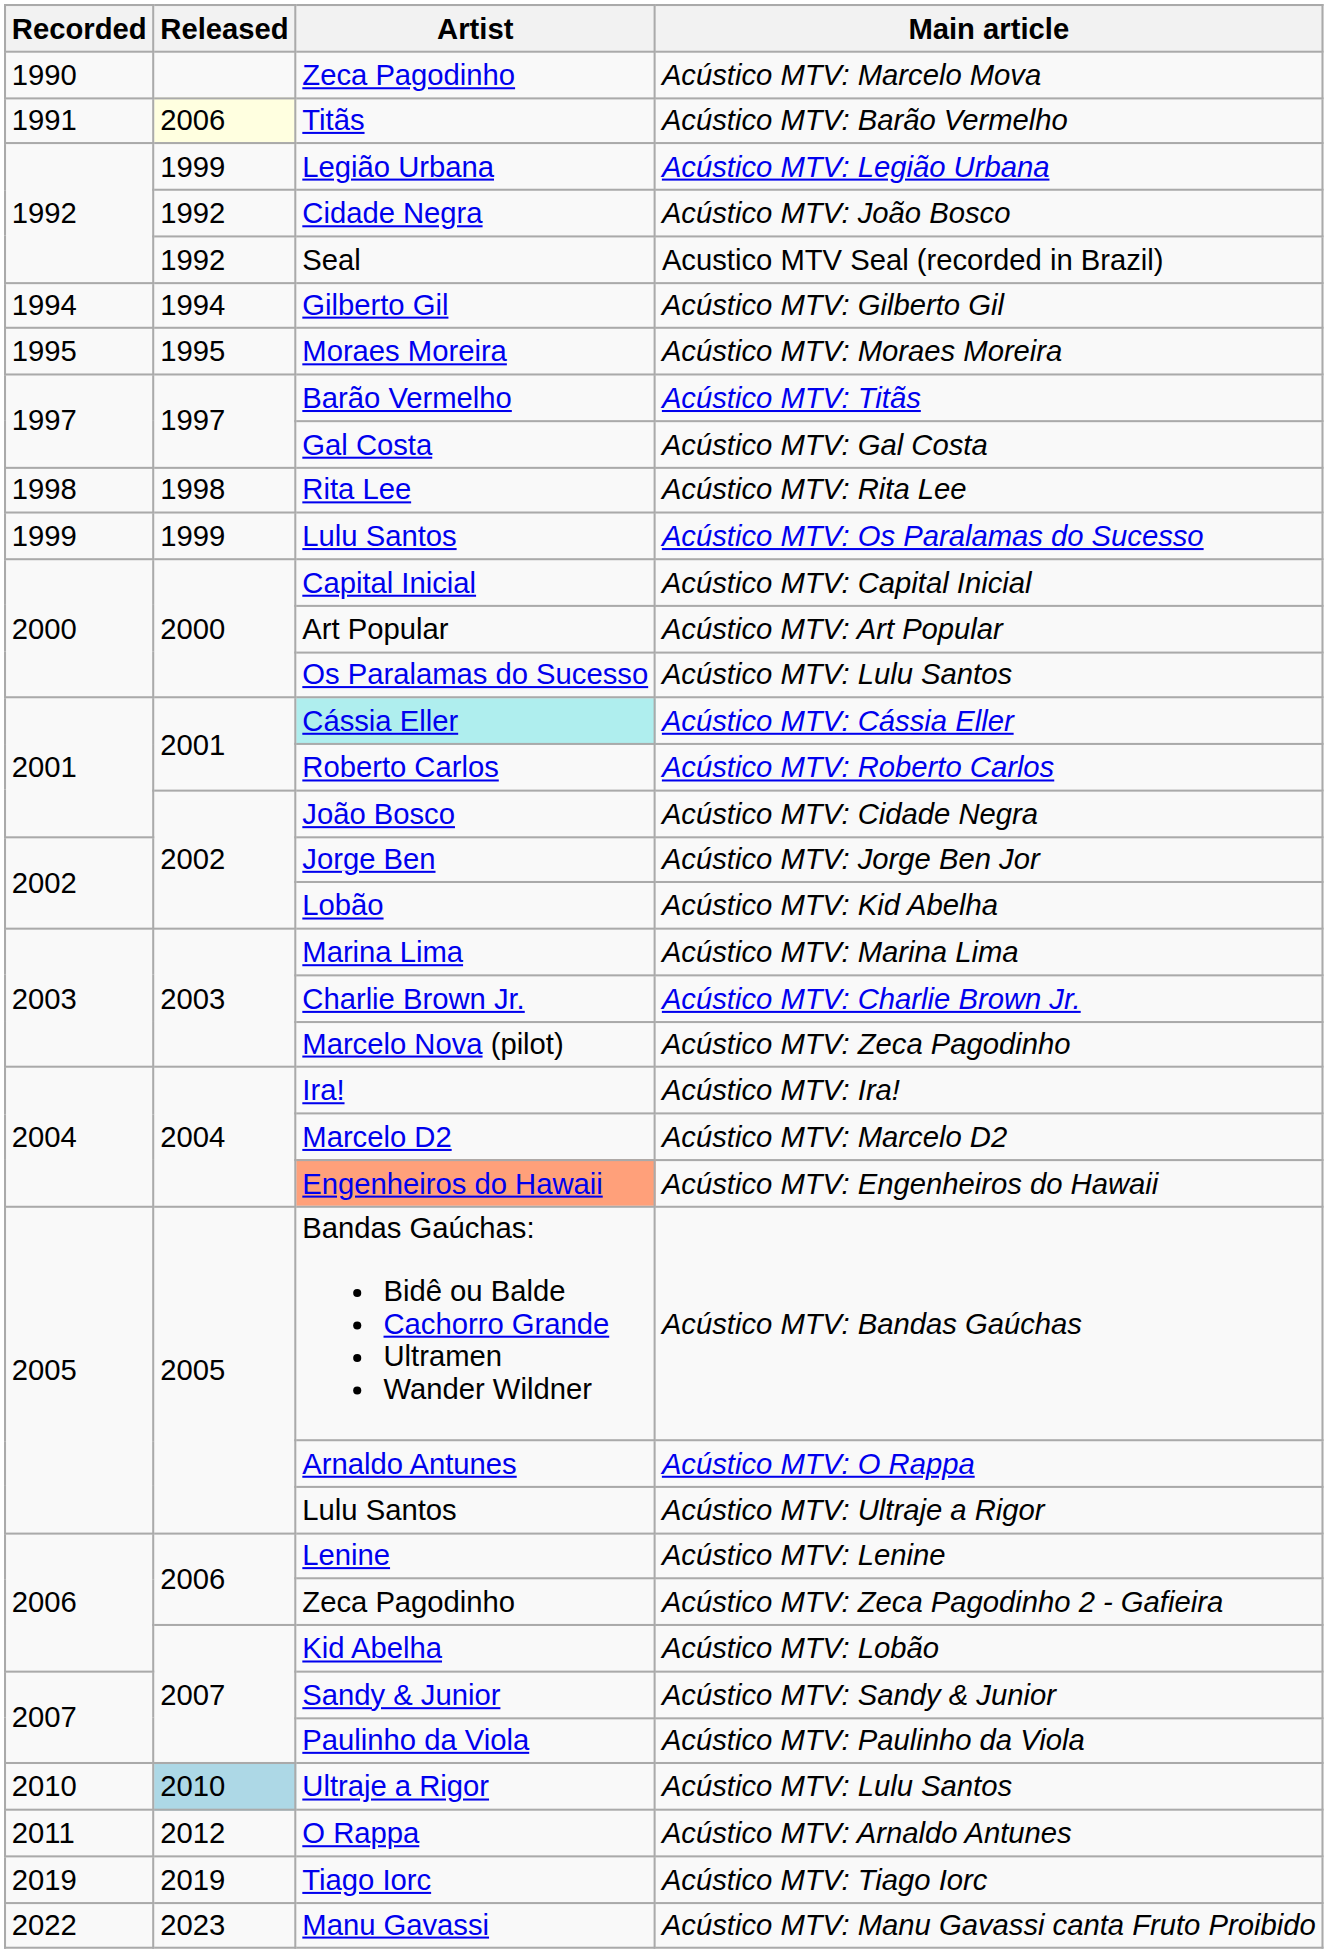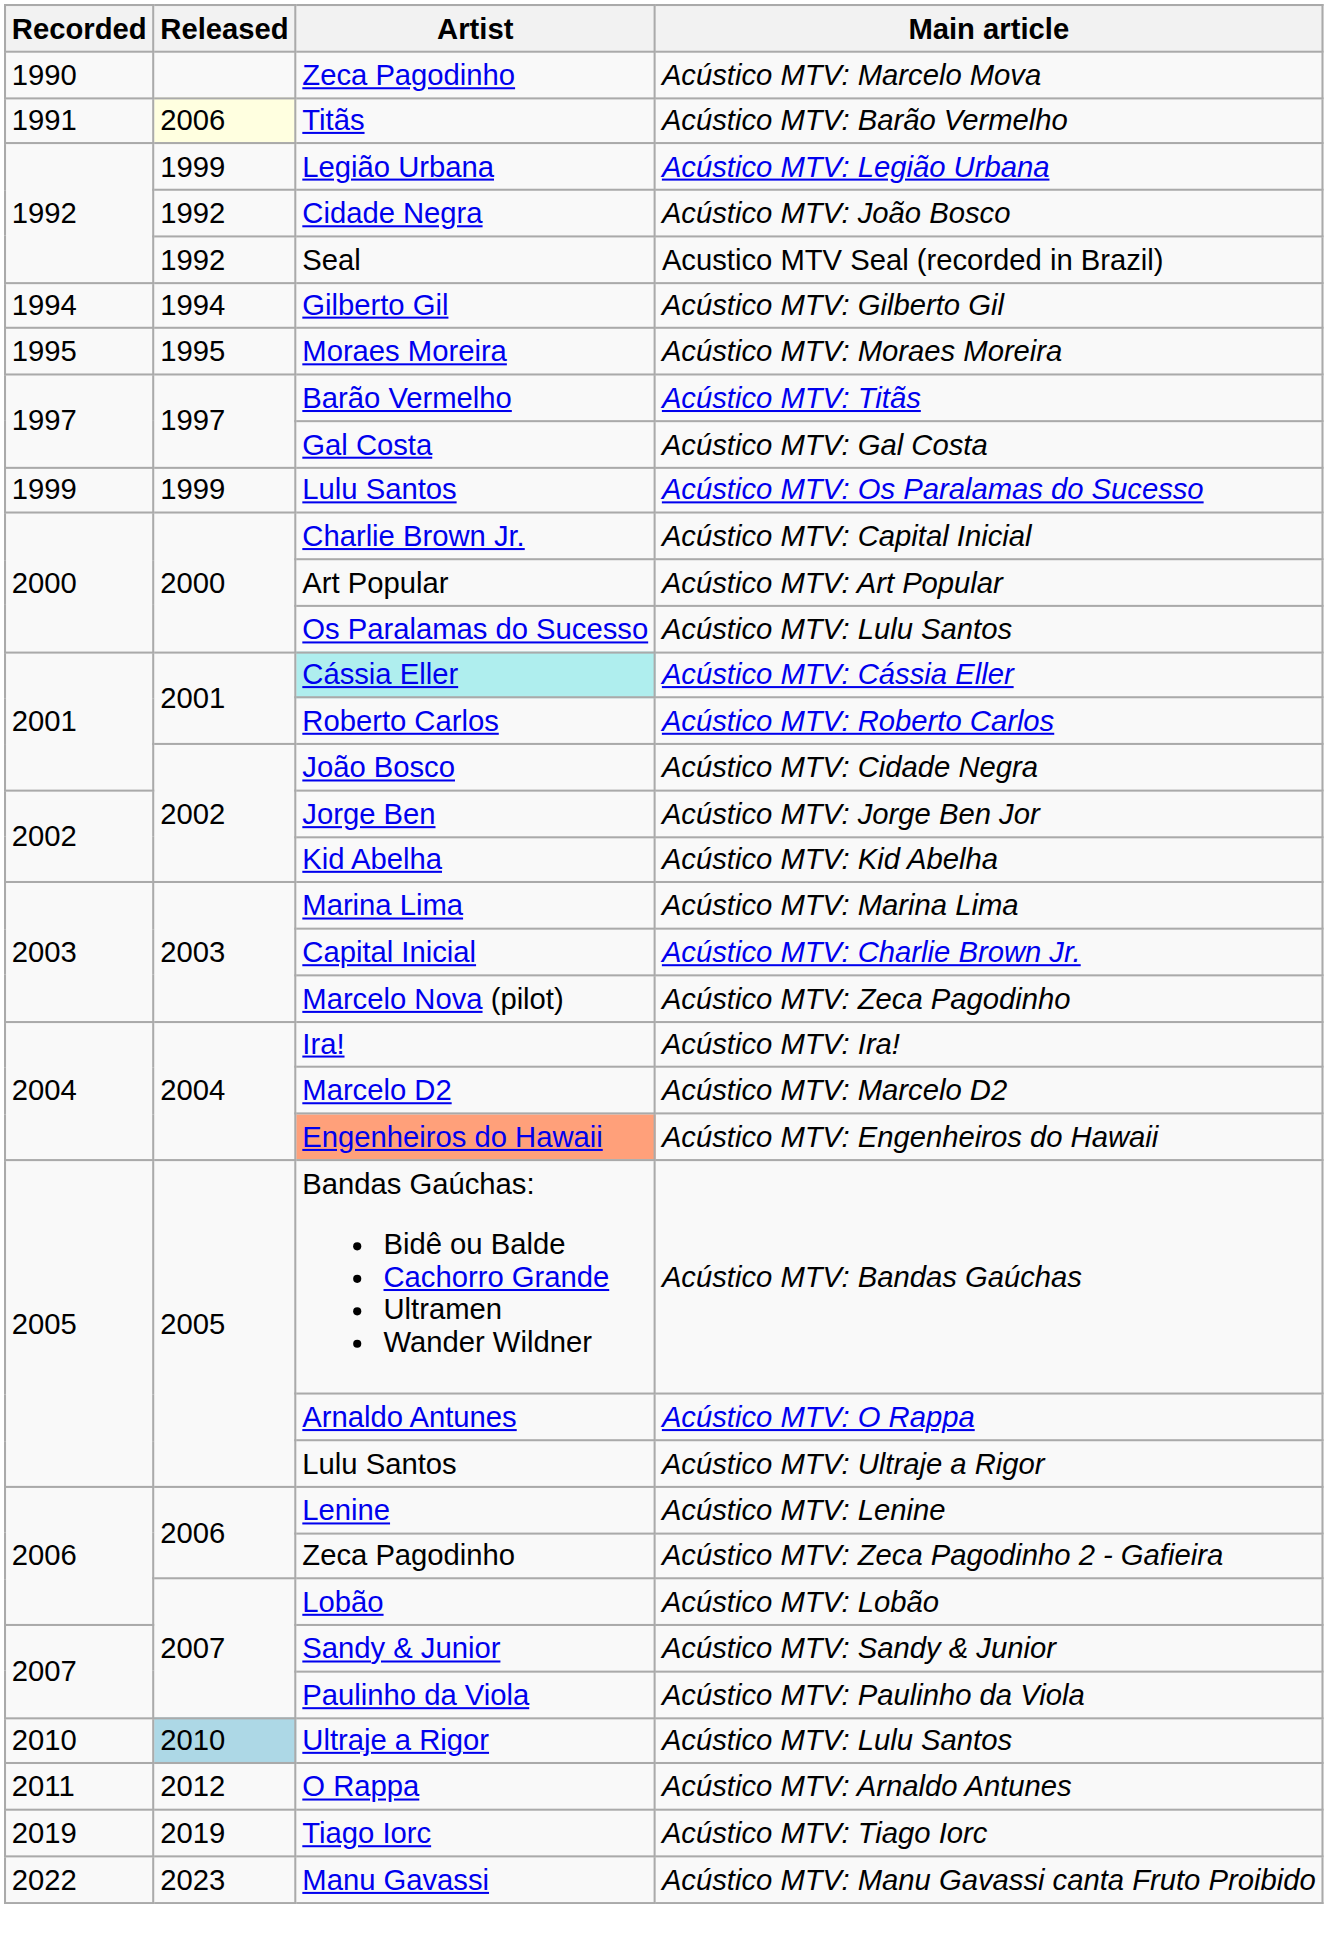- row: 1998 | 1998 | Rita Lee | Acústico MTV: Rita Lee
Acústico MTV: Capital Inicial | Artist: Capital Inicial -> Charlie Brown Jr.
Acústico MTV: Kid Abelha | Artist: Lobão -> Kid Abelha
Acústico MTV: Charlie Brown Jr. | Artist: Charlie Brown Jr. -> Capital Inicial
Acústico MTV: Lobão | Artist: Kid Abelha -> Lobão
